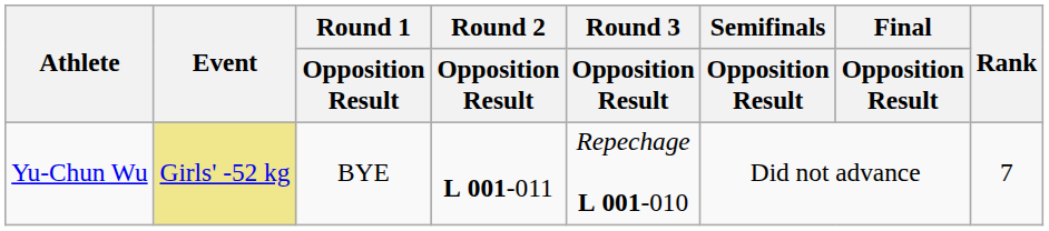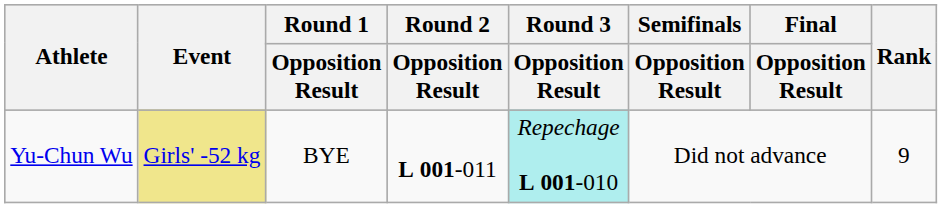Yu-Chun Wu | Round 3 / Opposition Result: no background -> paleturquoise background
Yu-Chun Wu | Rank: 7 -> 9
